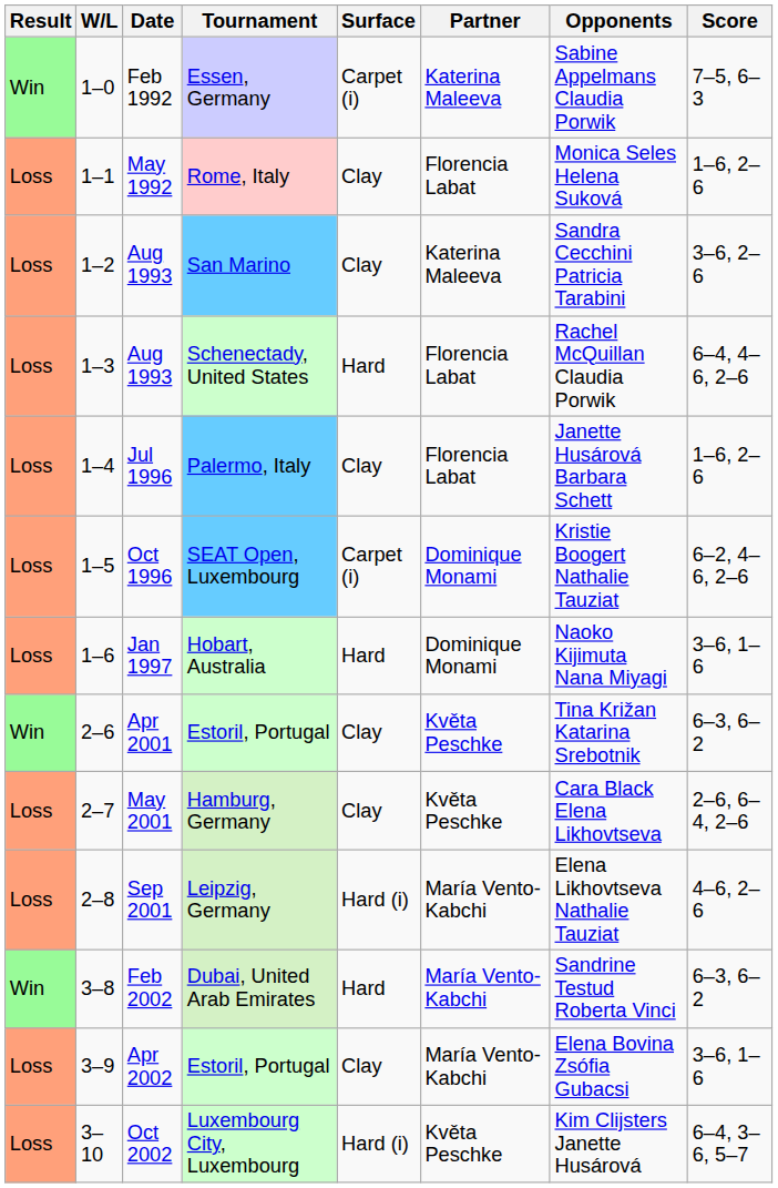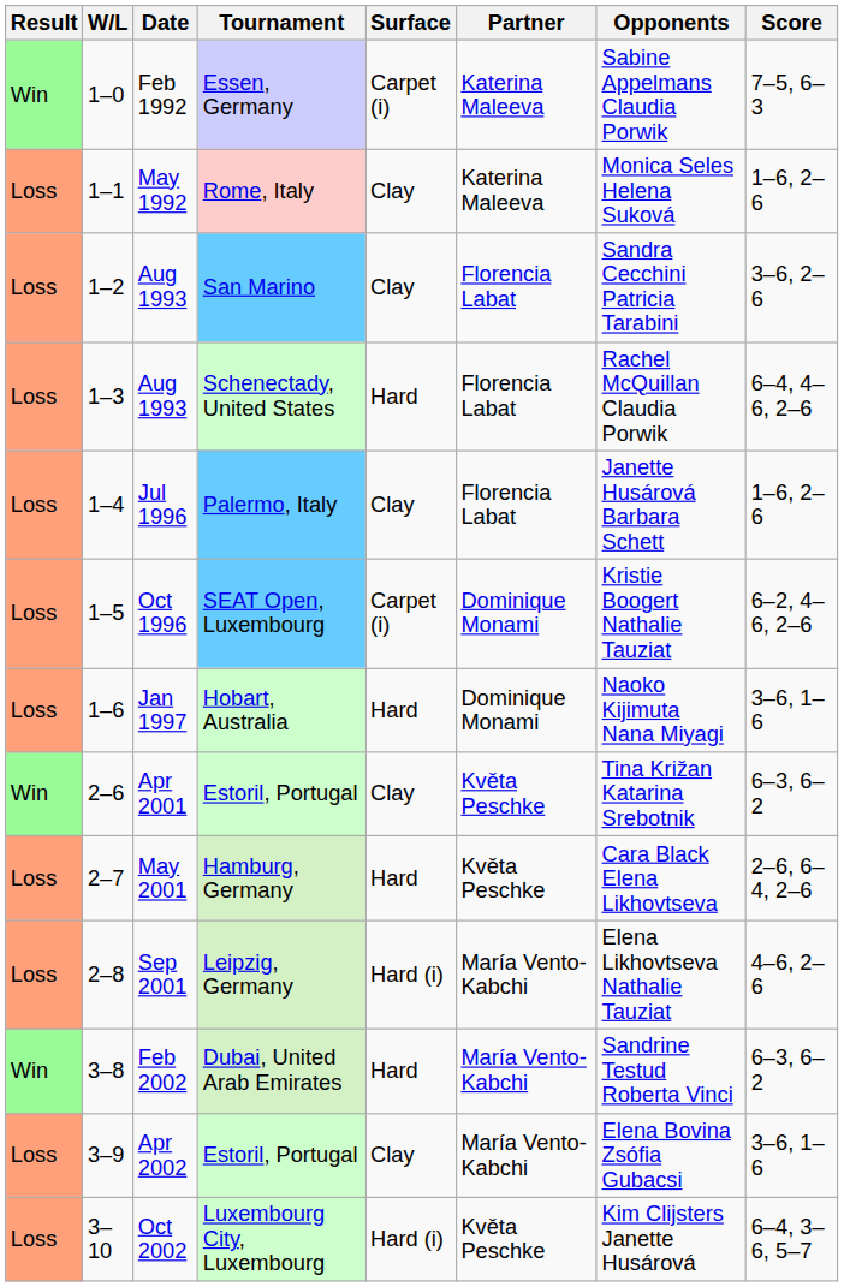May 1992 | Partner: Florencia Labat -> Katerina Maleeva
Aug 1993 / San Marino | Partner: Katerina Maleeva -> Florencia Labat
May 2001 | Surface: Clay -> Hard
